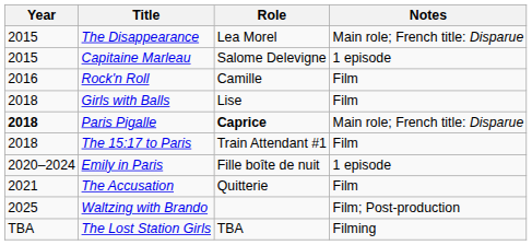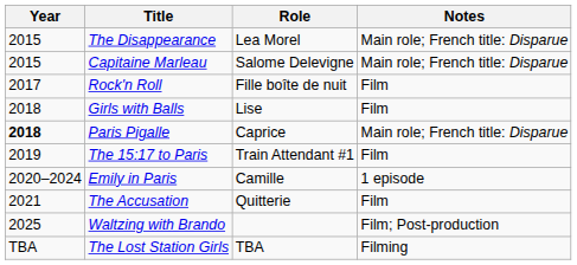Capitaine Marleau | Notes: 1 episode -> Main role; French title: Disparue
Rock'n Roll | Year: 2016 -> 2017
Rock'n Roll | Role: Camille -> Fille boîte de nuit
Paris Pigalle | Role: bold -> normal
The 15:17 to Paris | Year: 2018 -> 2019
Emily in Paris | Role: Fille boîte de nuit -> Camille
